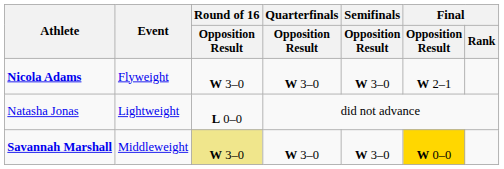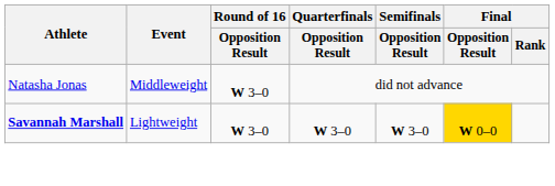- row: Nicola Adams | Flyweight | W 3–0 | W 3–0 | W 3–0 | W 2–1
Natasha Jonas | Event: Lightweight -> Middleweight
Natasha Jonas | Round of 16 / Opposition Result: L 0–0 -> W 3–0
Savannah Marshall | Event: Middleweight -> Lightweight
Savannah Marshall | Round of 16 / Opposition Result: khaki background -> no background
